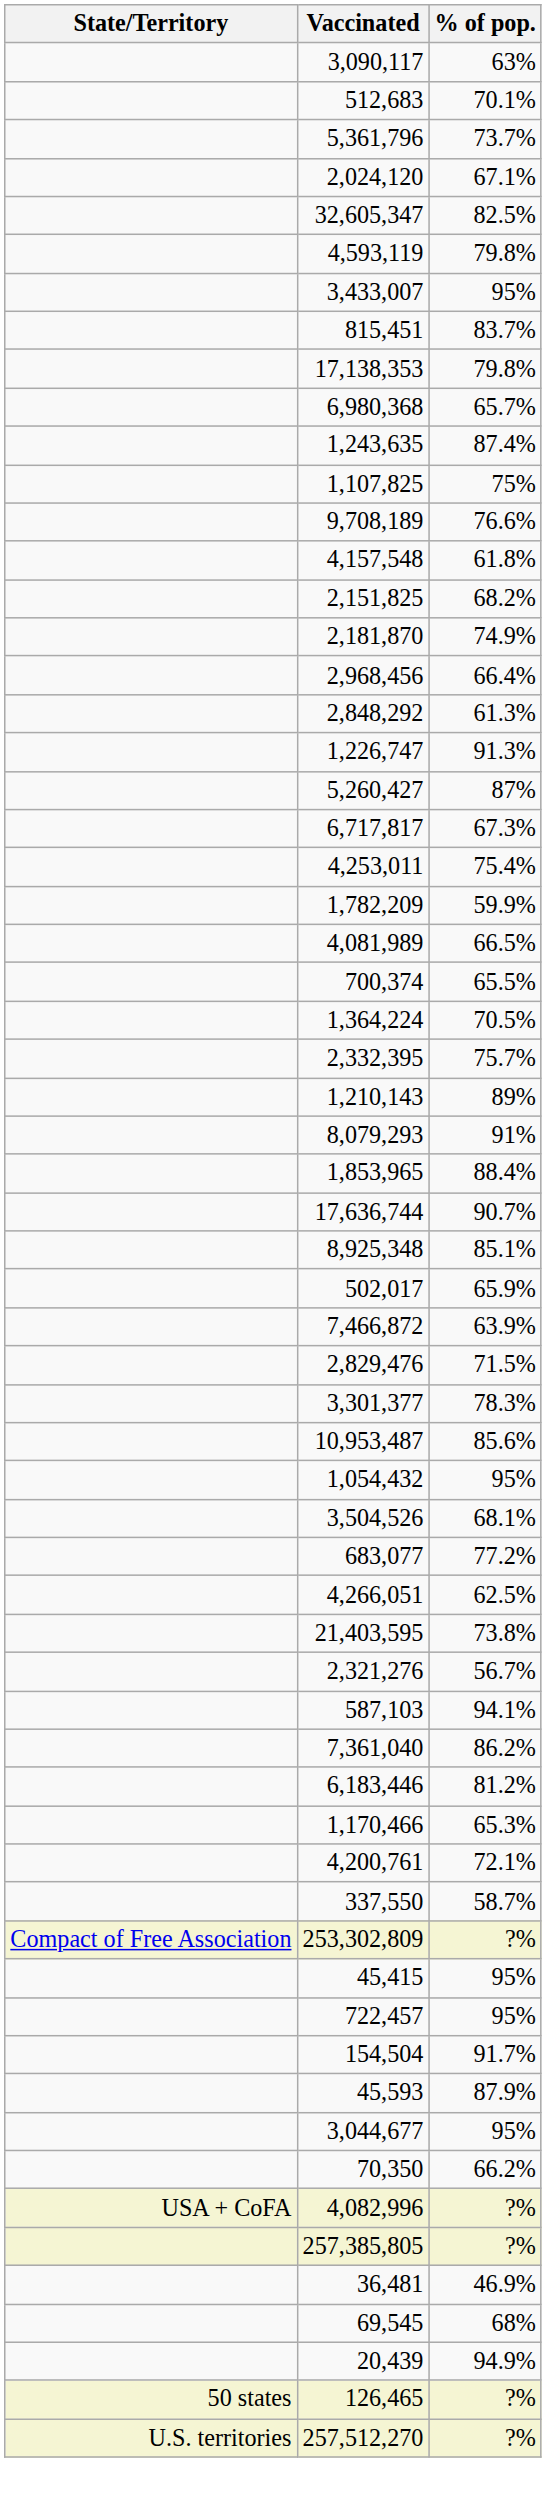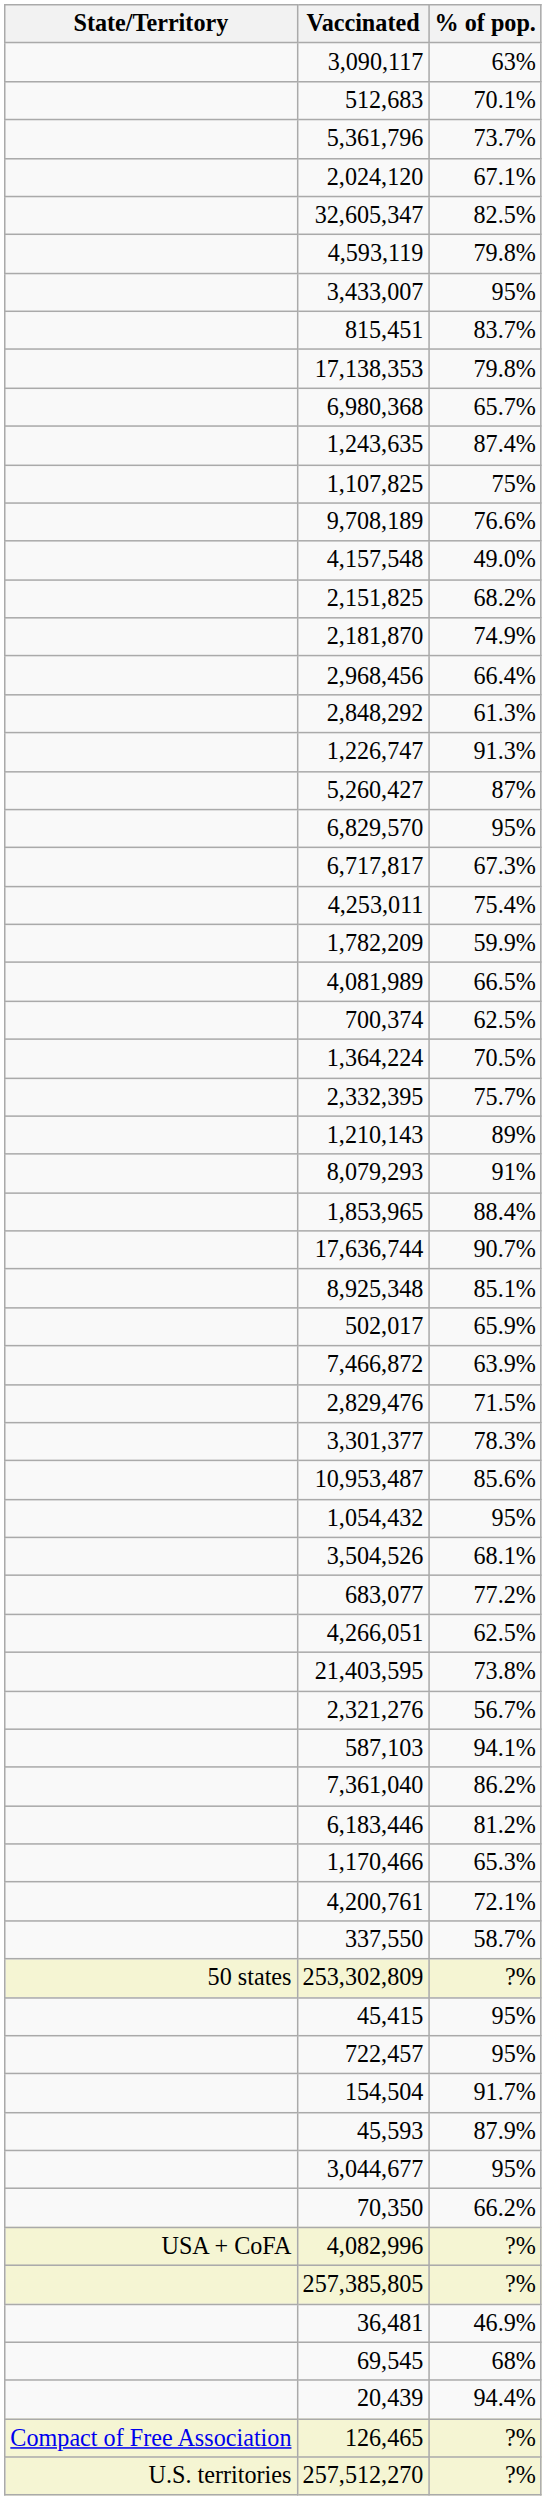4,157,548 | % of pop.: 61.8% -> 49.0%
+ row: 6,829,570 | 95%
700,374 | % of pop.: 65.5% -> 62.5%
253,302,809 | State/Territory: Compact of Free Association -> 50 states
20,439 | % of pop.: 94.9% -> 94.4%
126,465 | State/Territory: 50 states -> Compact of Free Association
